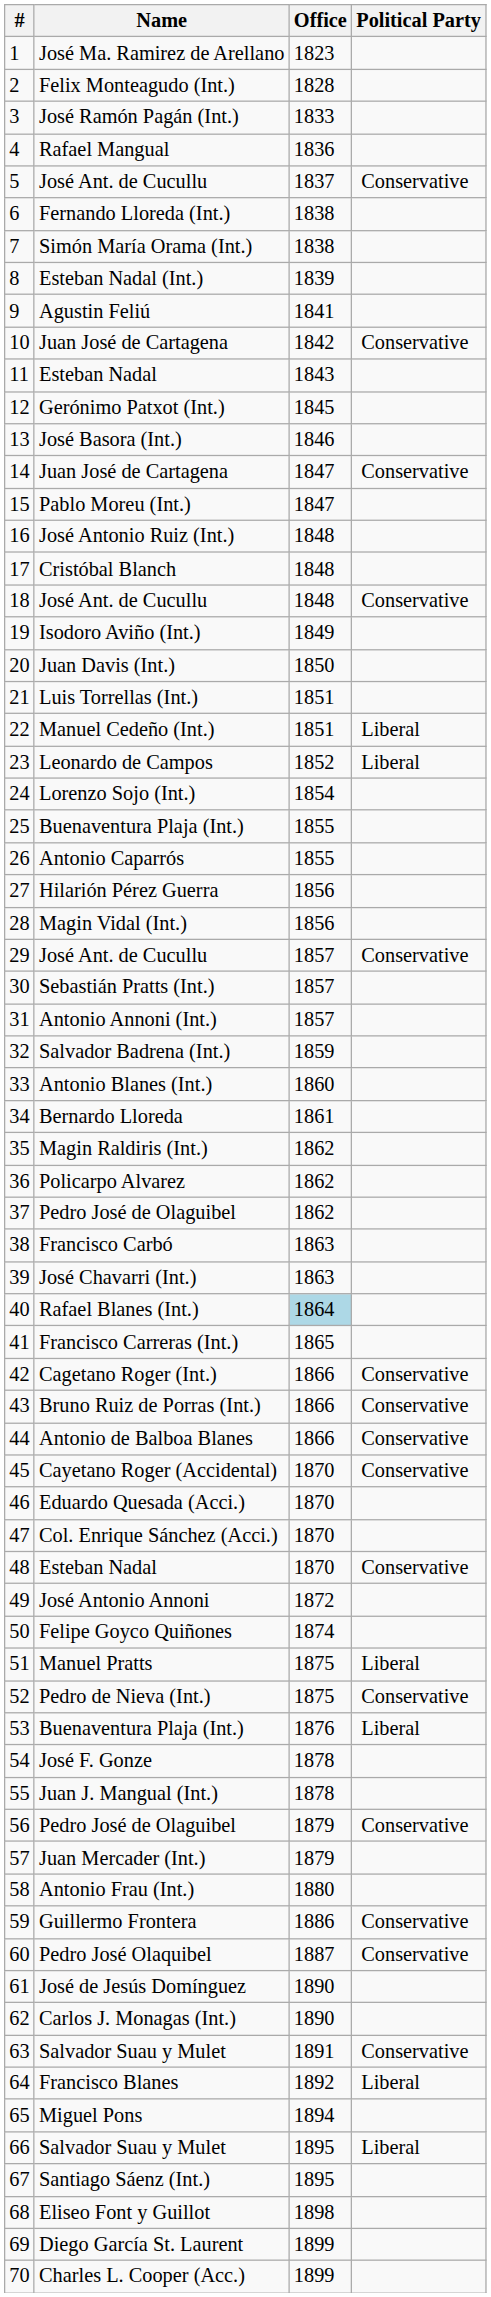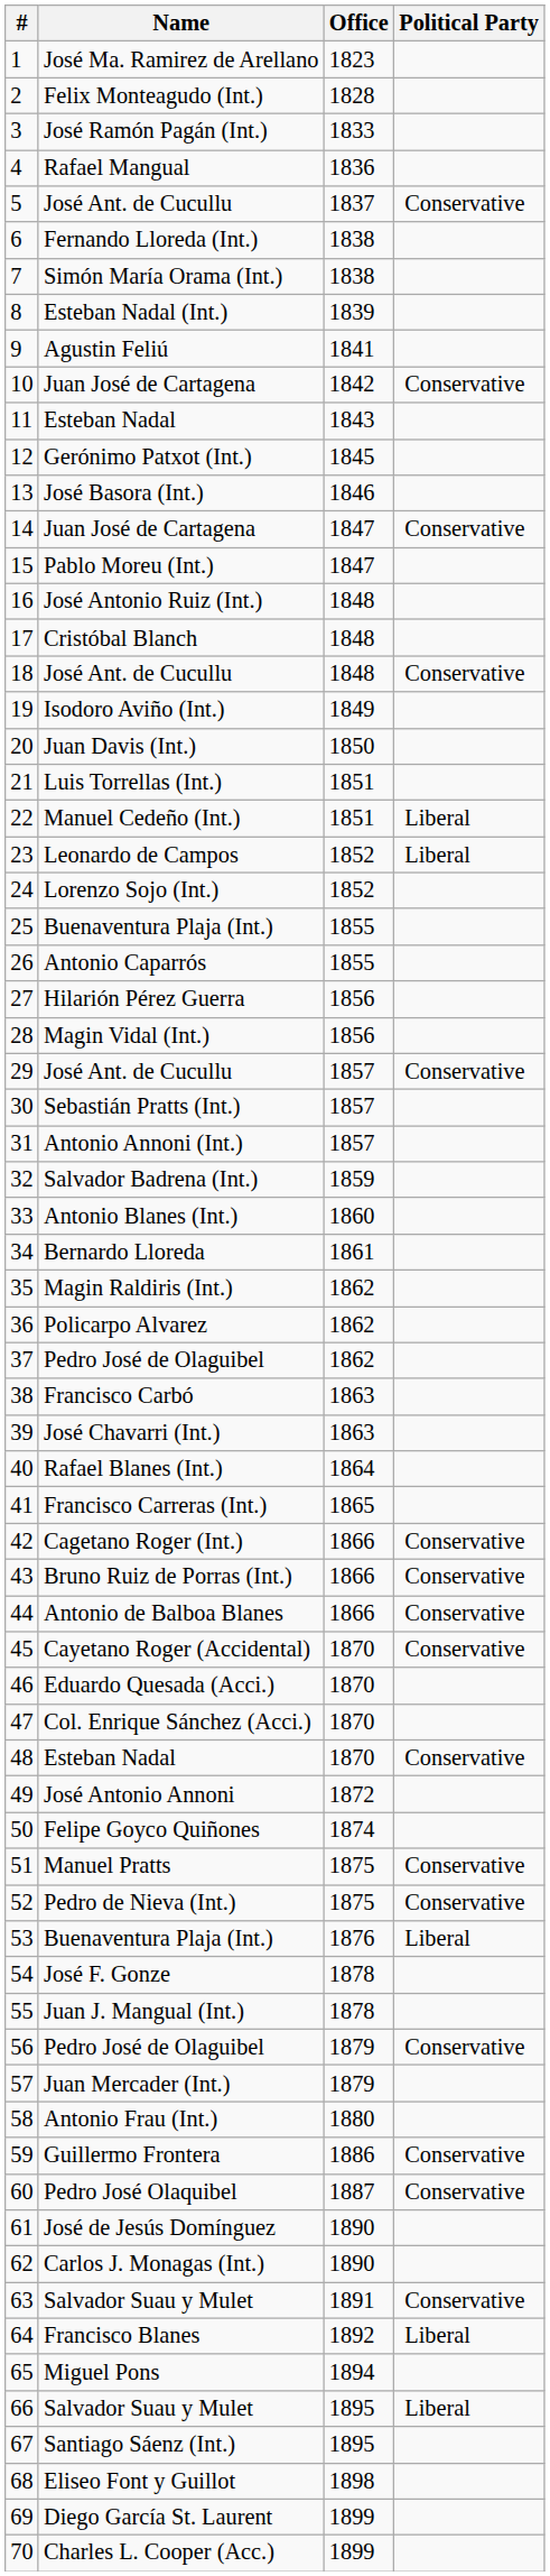Lorenzo Sojo (Int.) | Office: 1854 -> 1852
Rafael Blanes (Int.) | Office: lightblue background -> no background
Manuel Pratts | Political Party: Liberal -> Conservative
